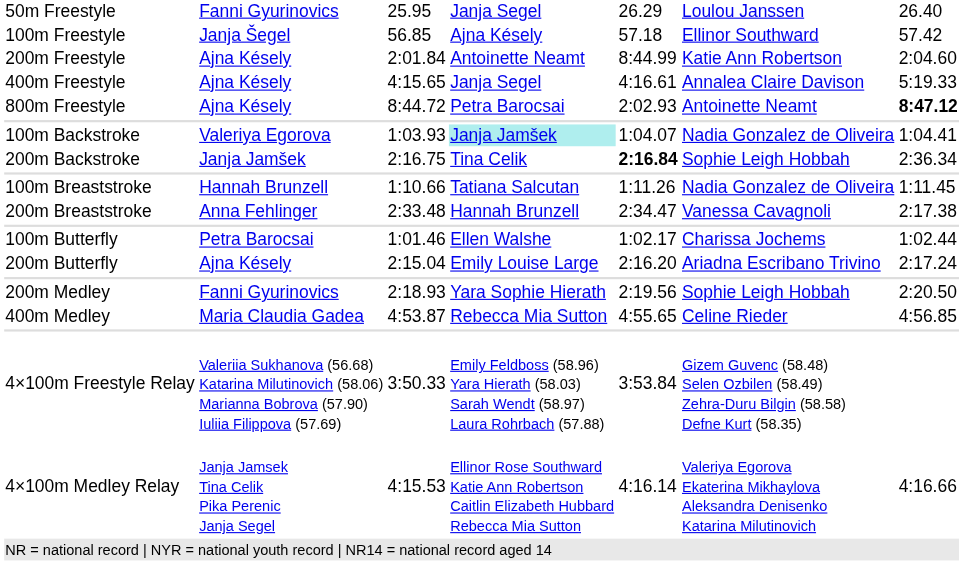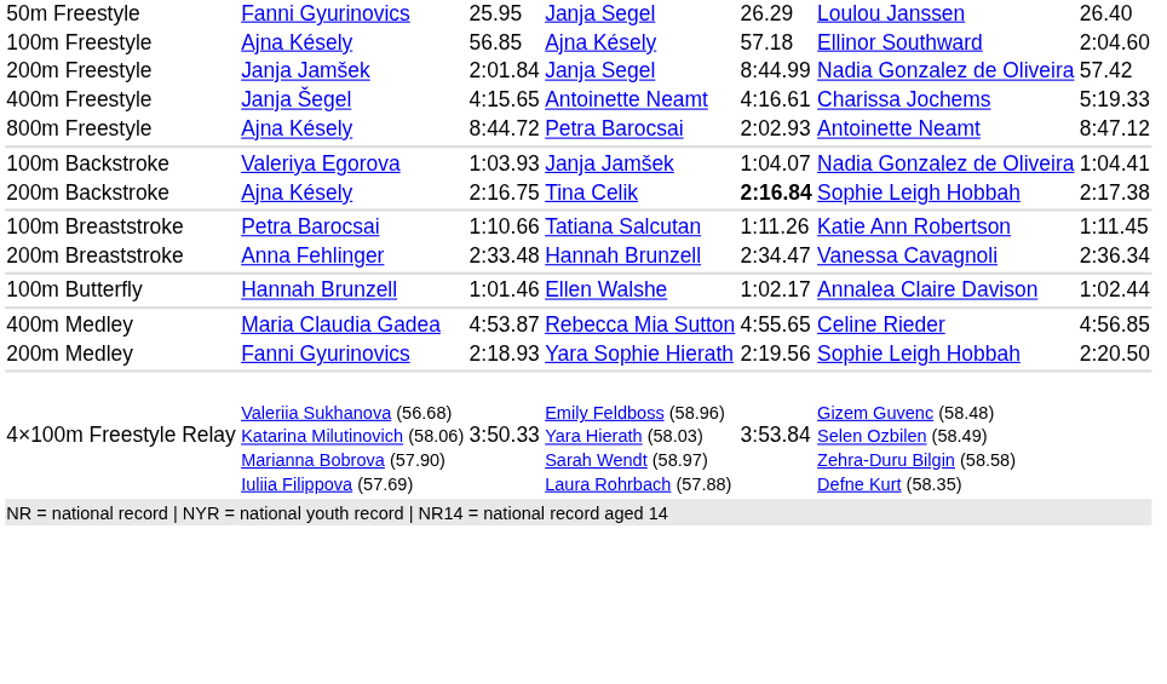100m Freestyle | column 2: Janja Šegel -> Ajna Késely
100m Freestyle | column 7: 57.42 -> 2:04.60
200m Freestyle | column 2: Ajna Késely -> Janja Jamšek
200m Freestyle | column 4: Antoinette Neamt -> Janja Segel
200m Freestyle | column 6: Katie Ann Robertson -> Nadia Gonzalez de Oliveira
200m Freestyle | column 7: 2:04.60 -> 57.42
400m Freestyle | column 2: Ajna Késely -> Janja Šegel
400m Freestyle | column 4: Janja Segel -> Antoinette Neamt
400m Freestyle | column 6: Annalea Claire Davison -> Charissa Jochems
800m Freestyle | column 7: bold -> normal
100m Backstroke | column 4: paleturquoise background -> no background
200m Backstroke | column 2: Janja Jamšek -> Ajna Késely
200m Backstroke | column 7: 2:36.34 -> 2:17.38
100m Breaststroke | column 2: Hannah Brunzell -> Petra Barocsai
100m Breaststroke | column 6: Nadia Gonzalez de Oliveira -> Katie Ann Robertson
200m Breaststroke | column 7: 2:17.38 -> 2:36.34
100m Butterfly | column 2: Petra Barocsai -> Hannah Brunzell
100m Butterfly | column 6: Charissa Jochems -> Annalea Claire Davison
- row: 200m Butterfly | Ajna Késely | 2:15.04 | Emily Louise Large | 2:16.20 | Ariadna Escribano Trivino | 2:17.24
rows swapped: 200m Medley <-> 400m Medley
- row: 4×100m Medley Relay | Janja Jamsek Tina Celik Pika Perenic Janja Segel | 4:15.53 | Ellinor Rose Southward Katie Ann Robertson Caitlin Elizabeth Hubbard Rebecca Mia Sutton | 4:16.14 | Valeriya Egorova Ekaterina Mikhaylova Aleksandra Denisenko Katarina Milutinovich | 4:16.66
